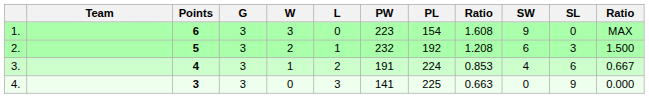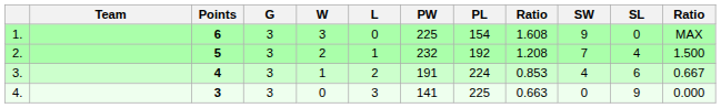1. | PW: 223 -> 225
2. | SW: 6 -> 7
2. | SL: 3 -> 4
